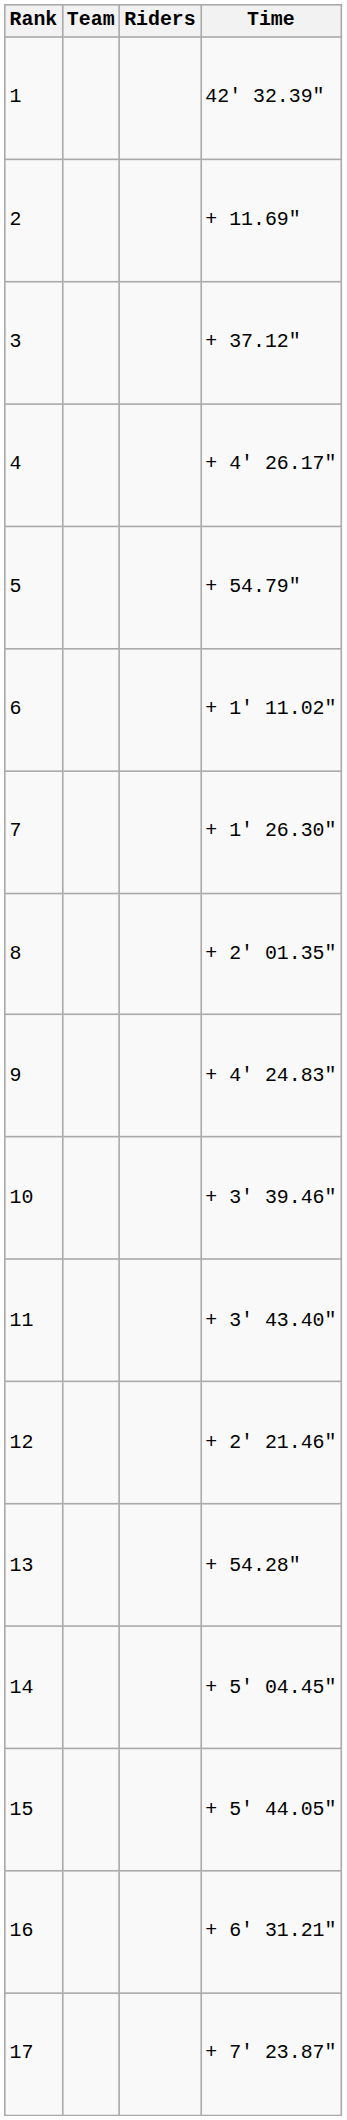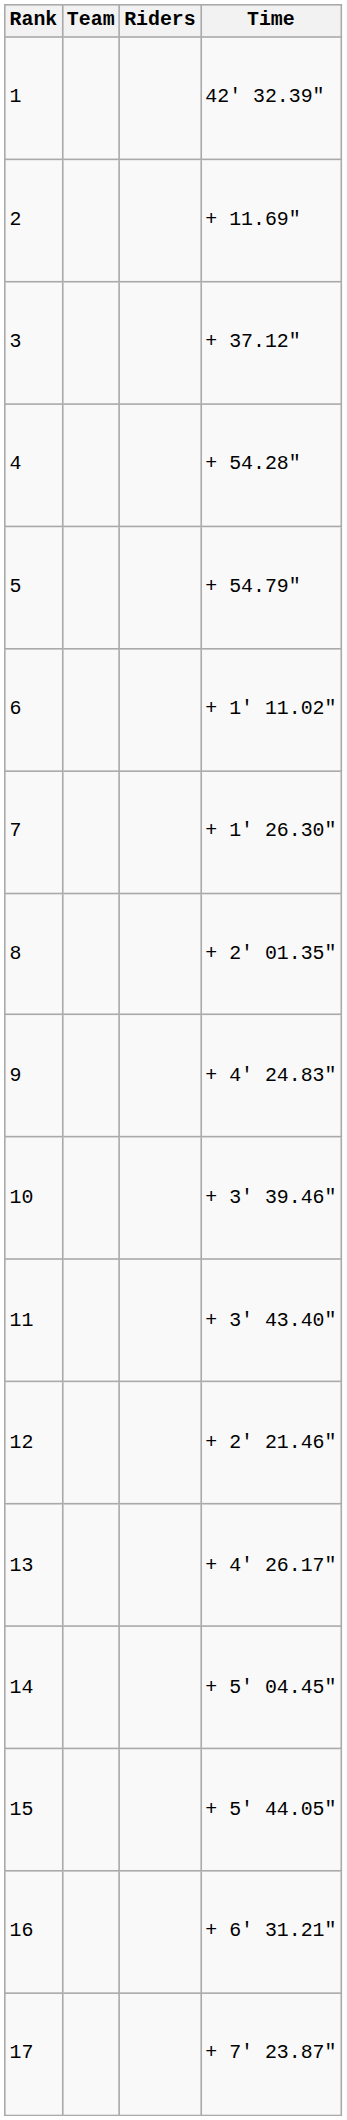4 | Time: + 4' 26.17" -> + 54.28"
13 | Time: + 54.28" -> + 4' 26.17"
